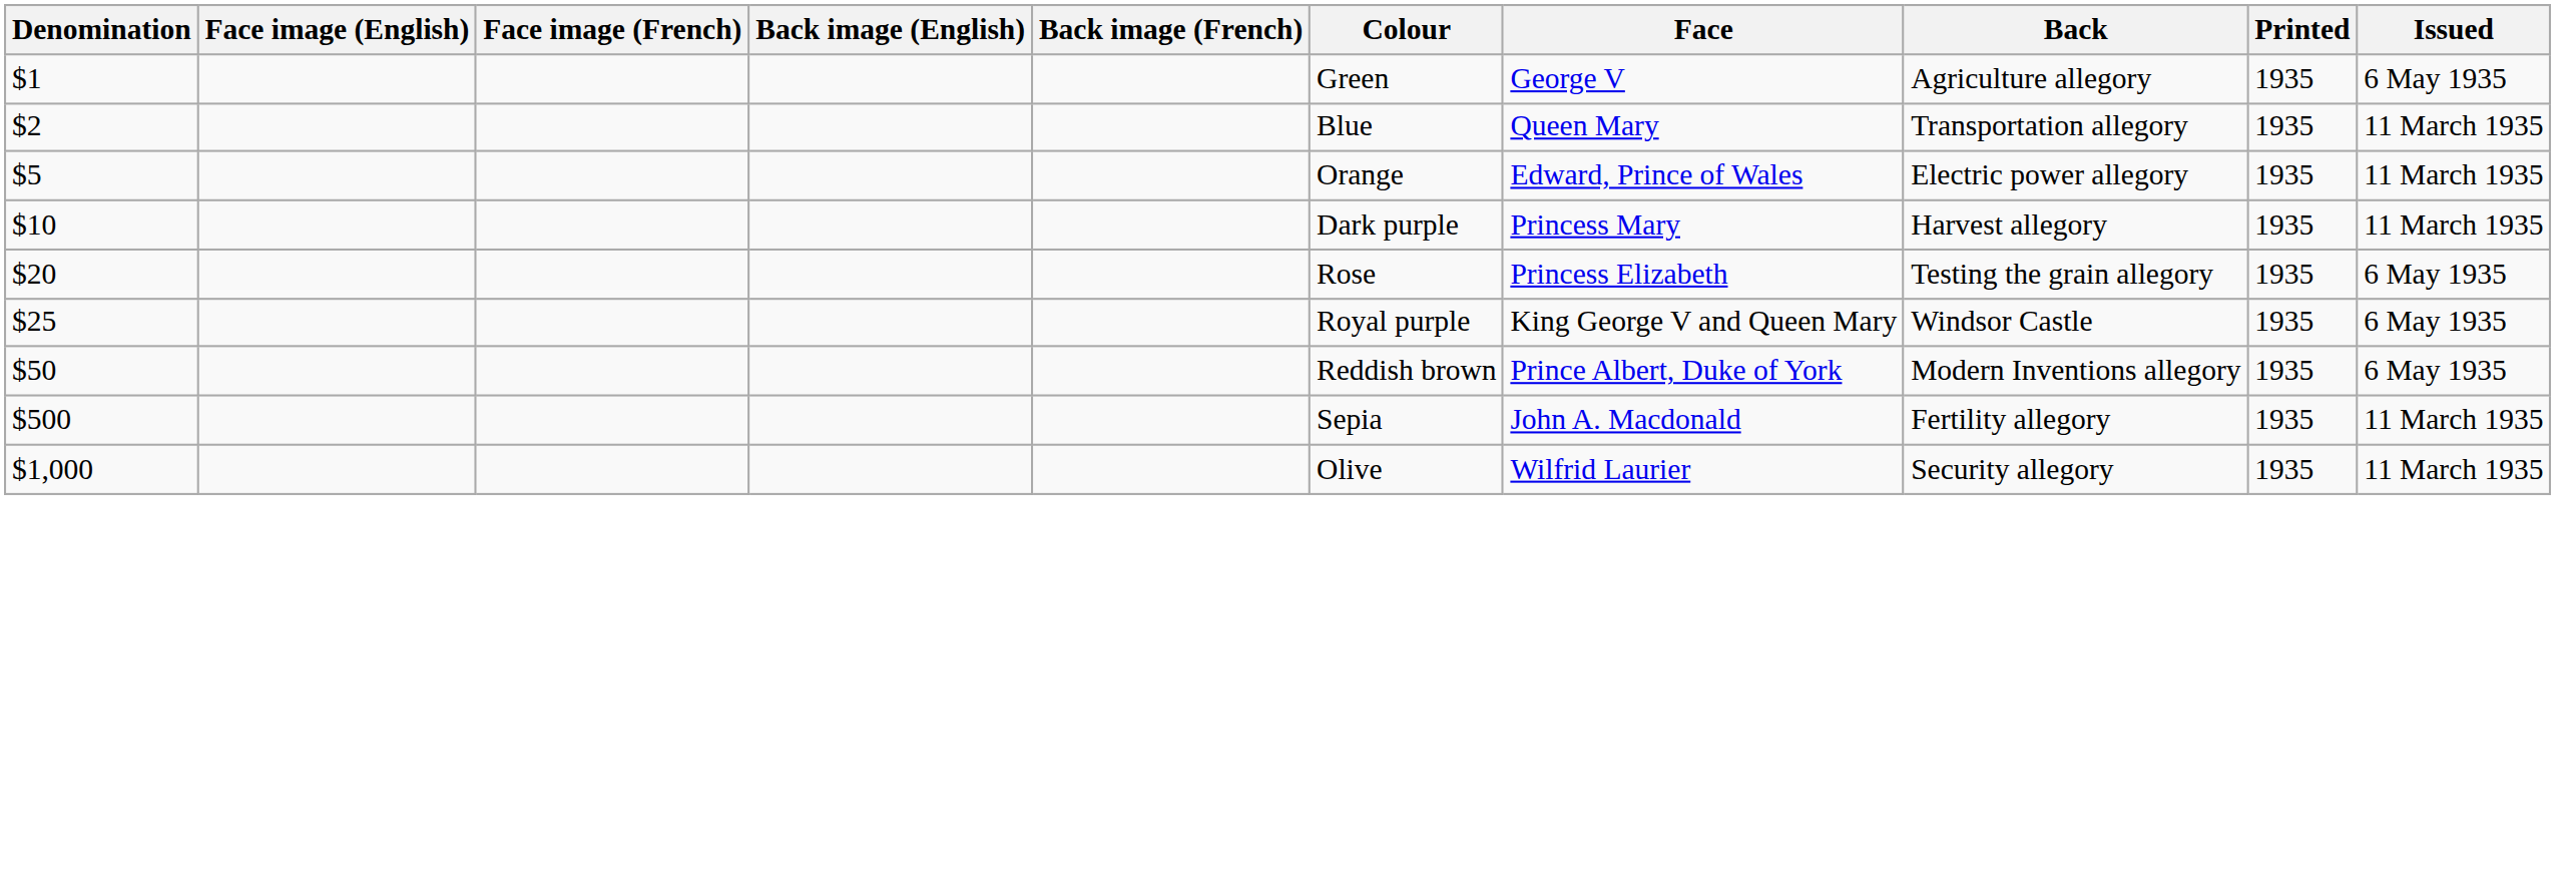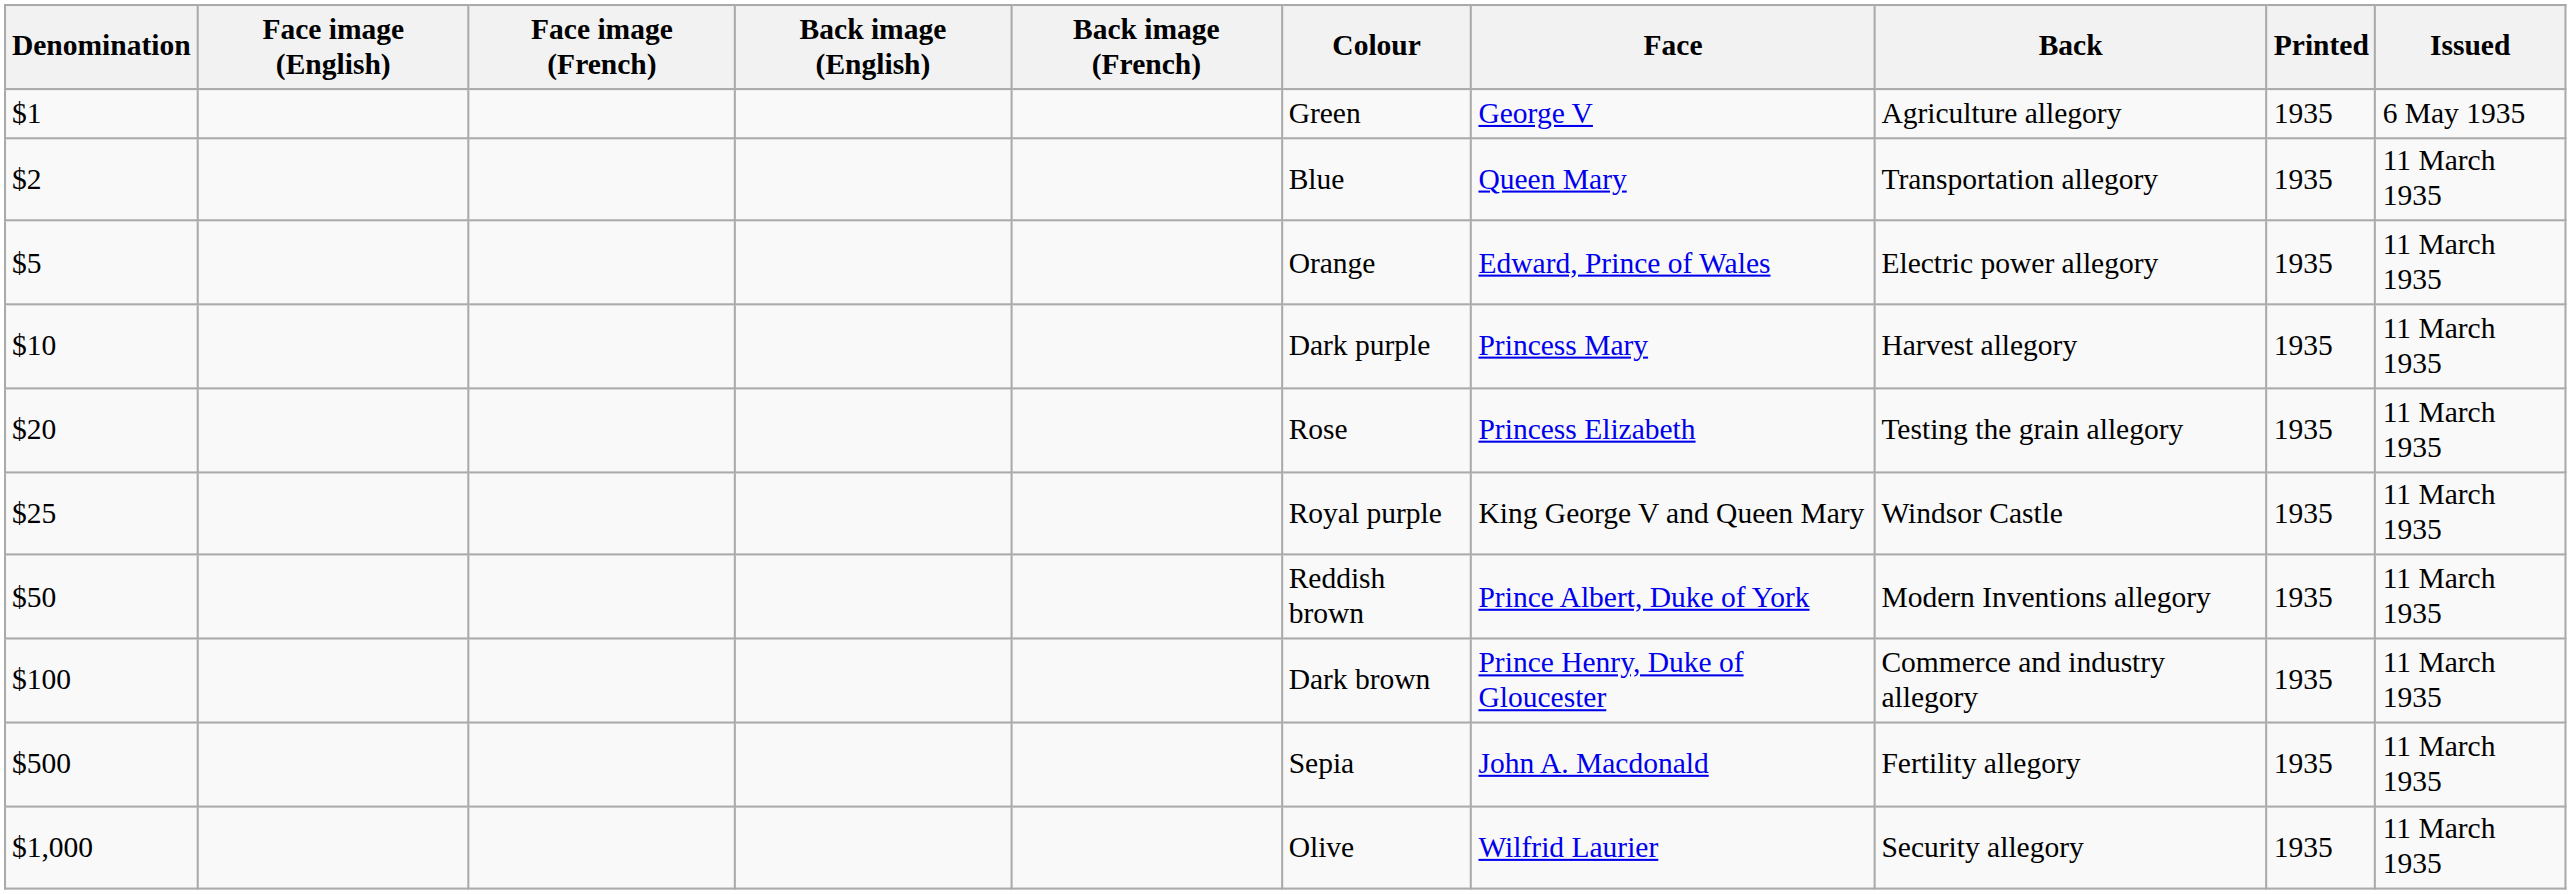$20 | Issued: 6 May 1935 -> 11 March 1935
$25 | Issued: 6 May 1935 -> 11 March 1935
$50 | Issued: 6 May 1935 -> 11 March 1935
+ row: $100 | Dark brown | Prince Henry, Duke of Gloucester | Commerce and industry allegory | 1935 | 11 March 1935
